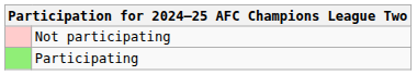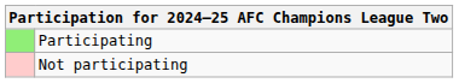rows swapped: Participating <-> Not participating
